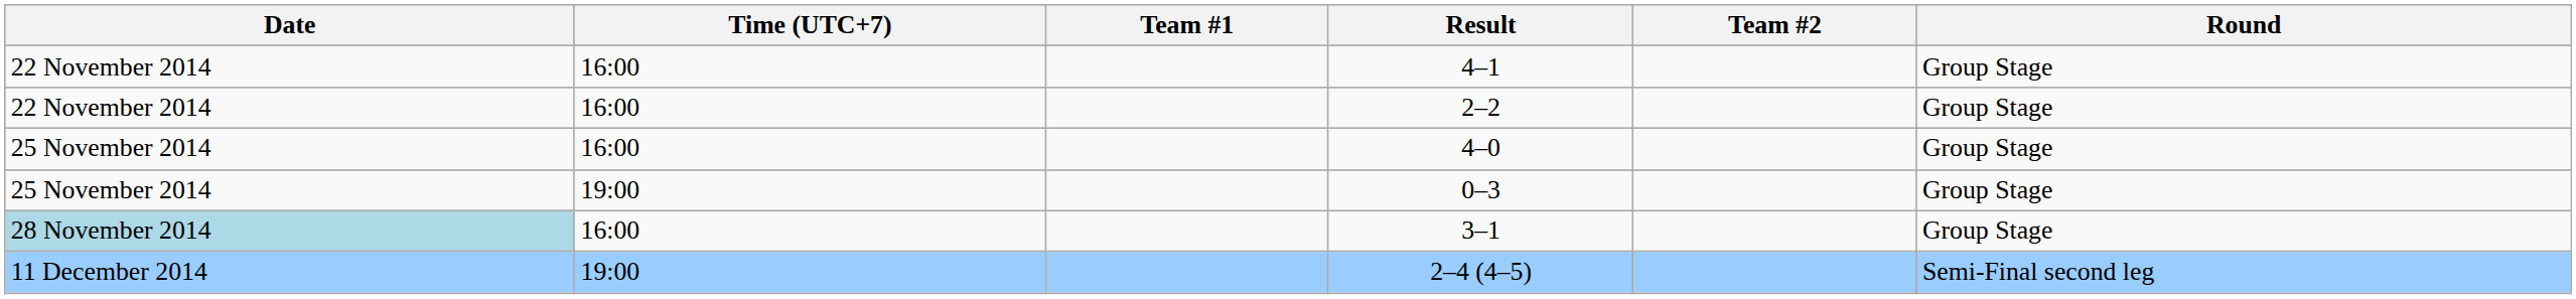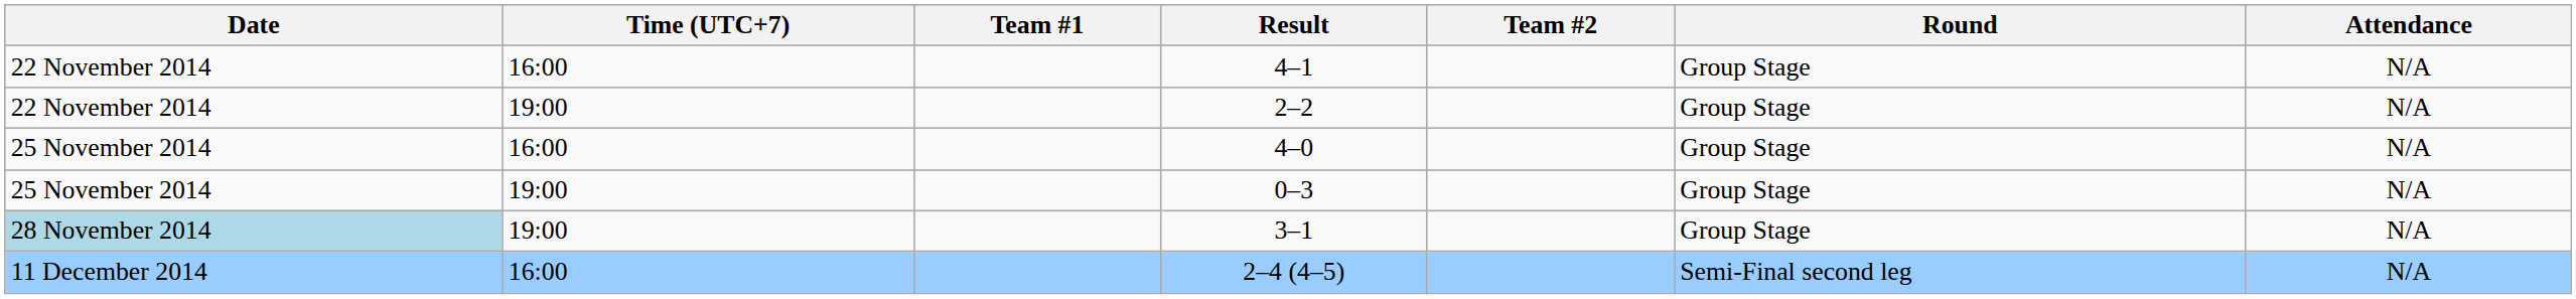+ column: Attendance | N/A | N/A | N/A | N/A | N/A | N/A
2–2 | Time (UTC+7): 16:00 -> 19:00
3–1 | Time (UTC+7): 16:00 -> 19:00
2–4 (4–5) | Time (UTC+7): 19:00 -> 16:00
